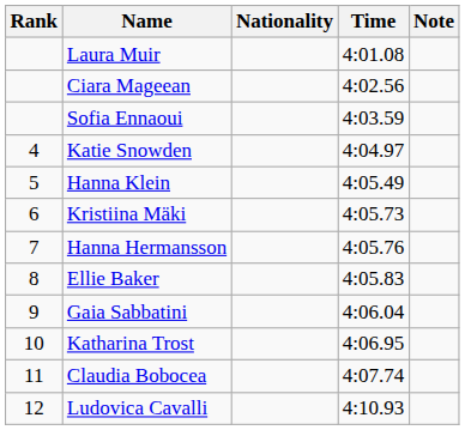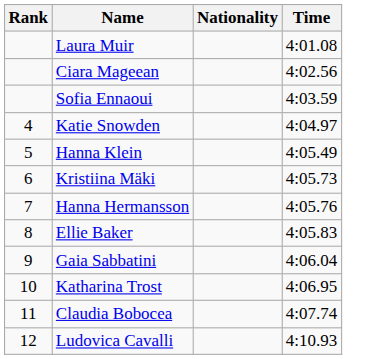- column: Note
